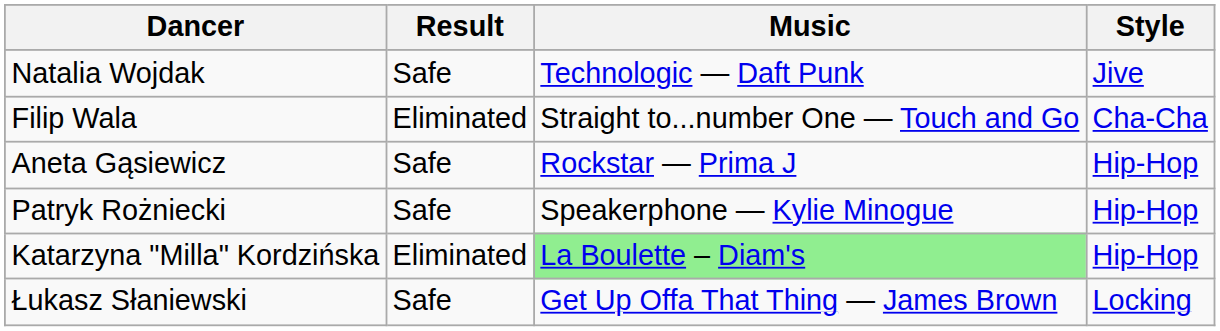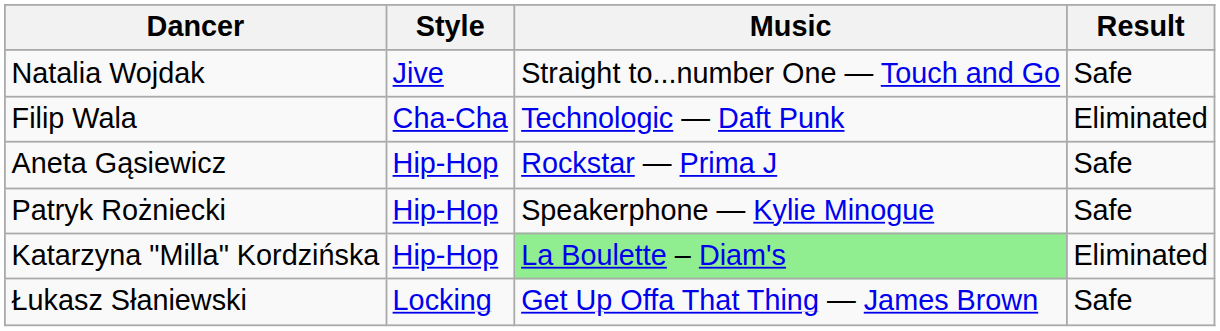columns swapped: Style <-> Result
Natalia Wojdak | Music: Technologic — Daft Punk -> Straight to...number One — Touch and Go
Filip Wala | Music: Straight to...number One — Touch and Go -> Technologic — Daft Punk
